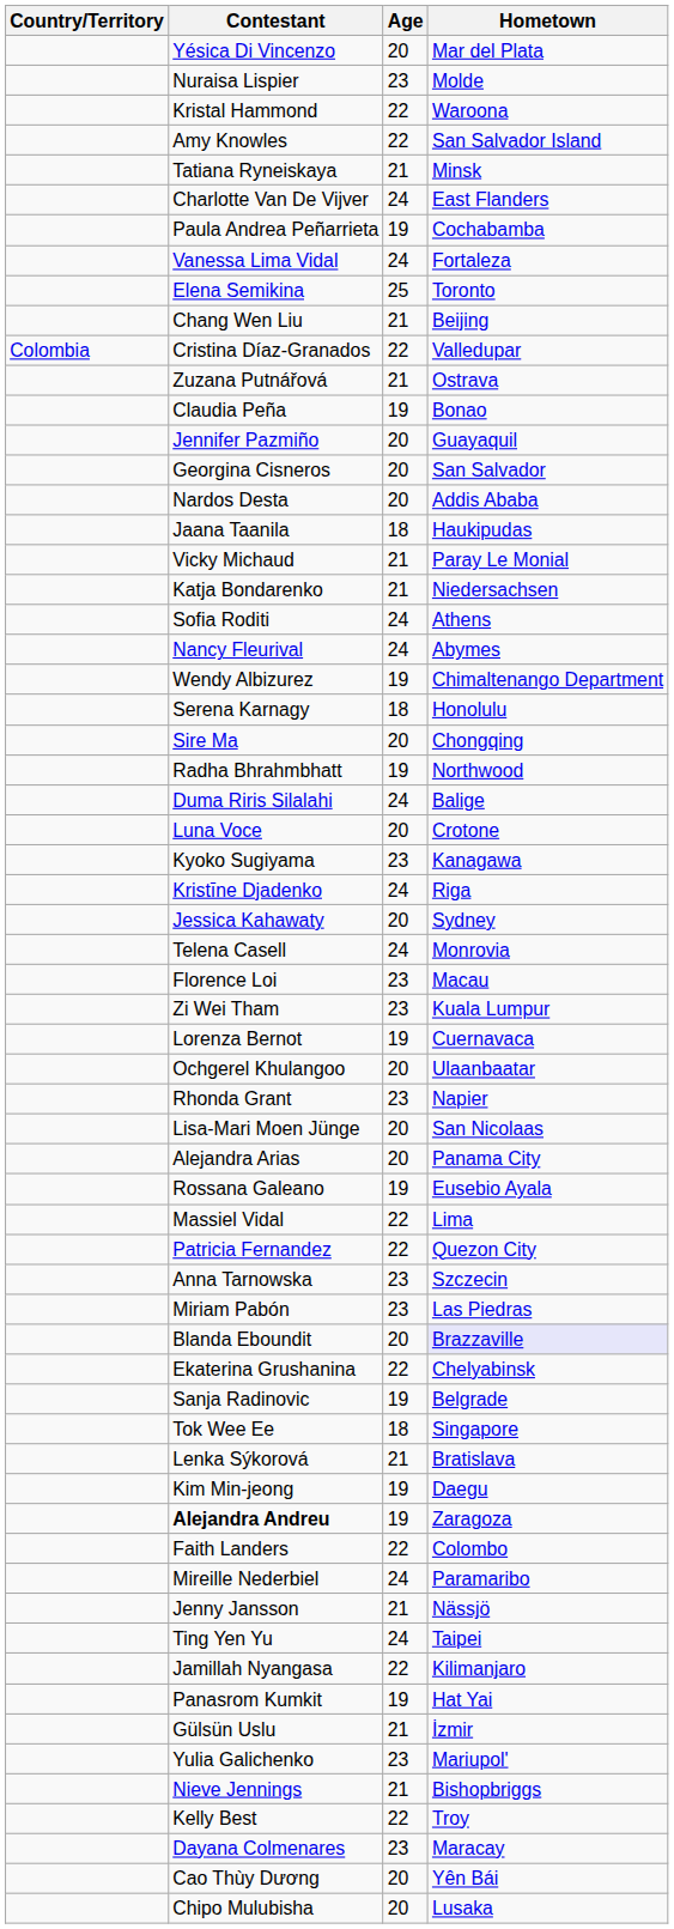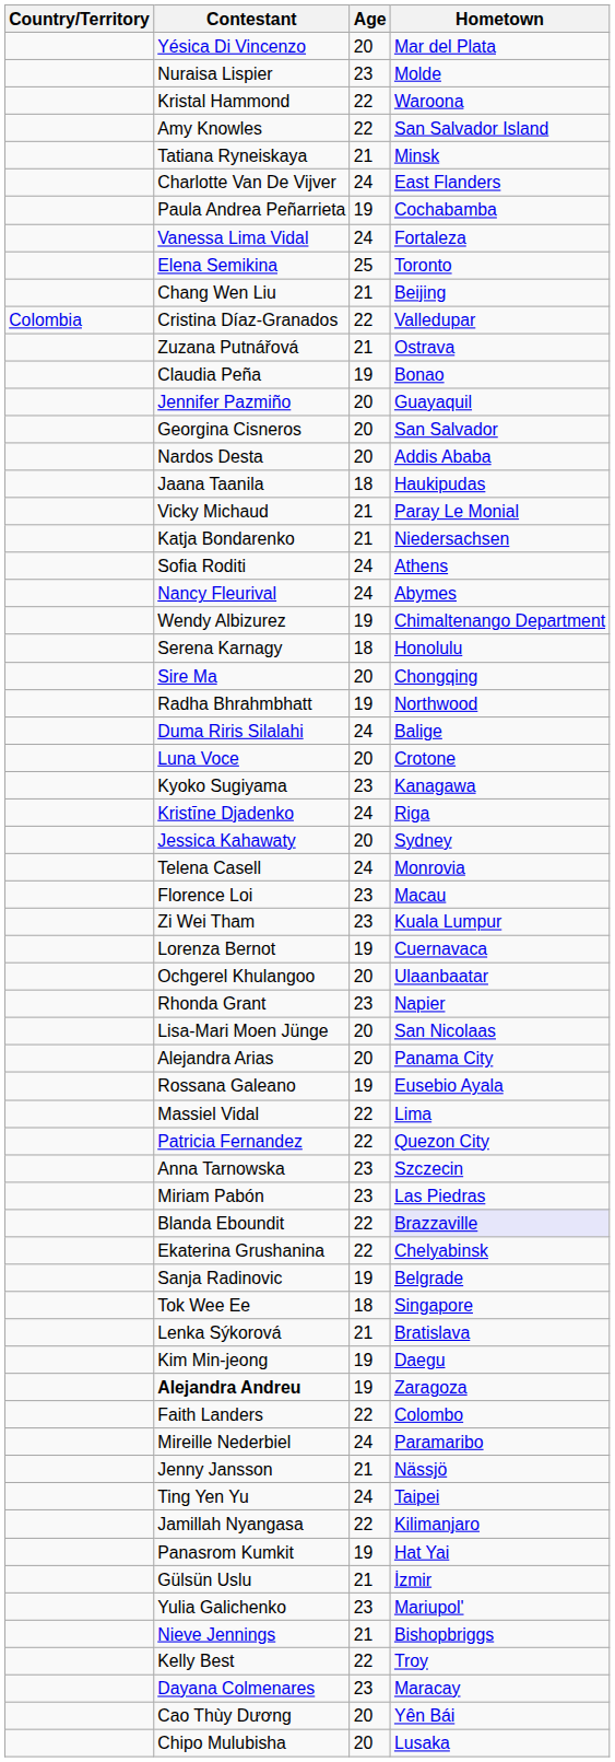Blanda Eboundit | Age: 20 -> 22
